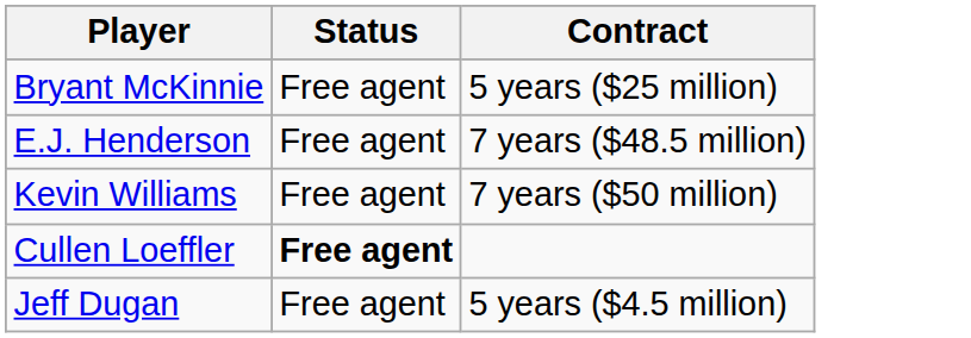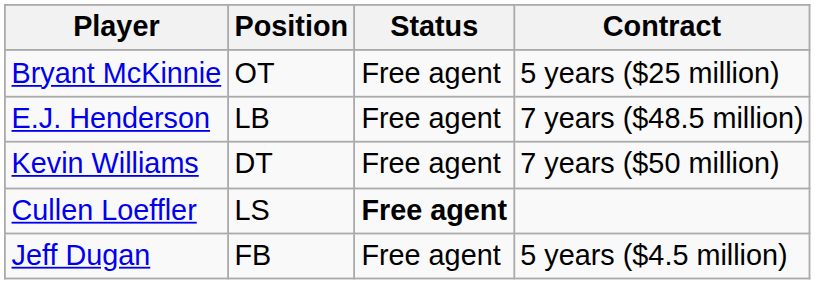+ column: Position | OT | LB | DT | LS | FB
